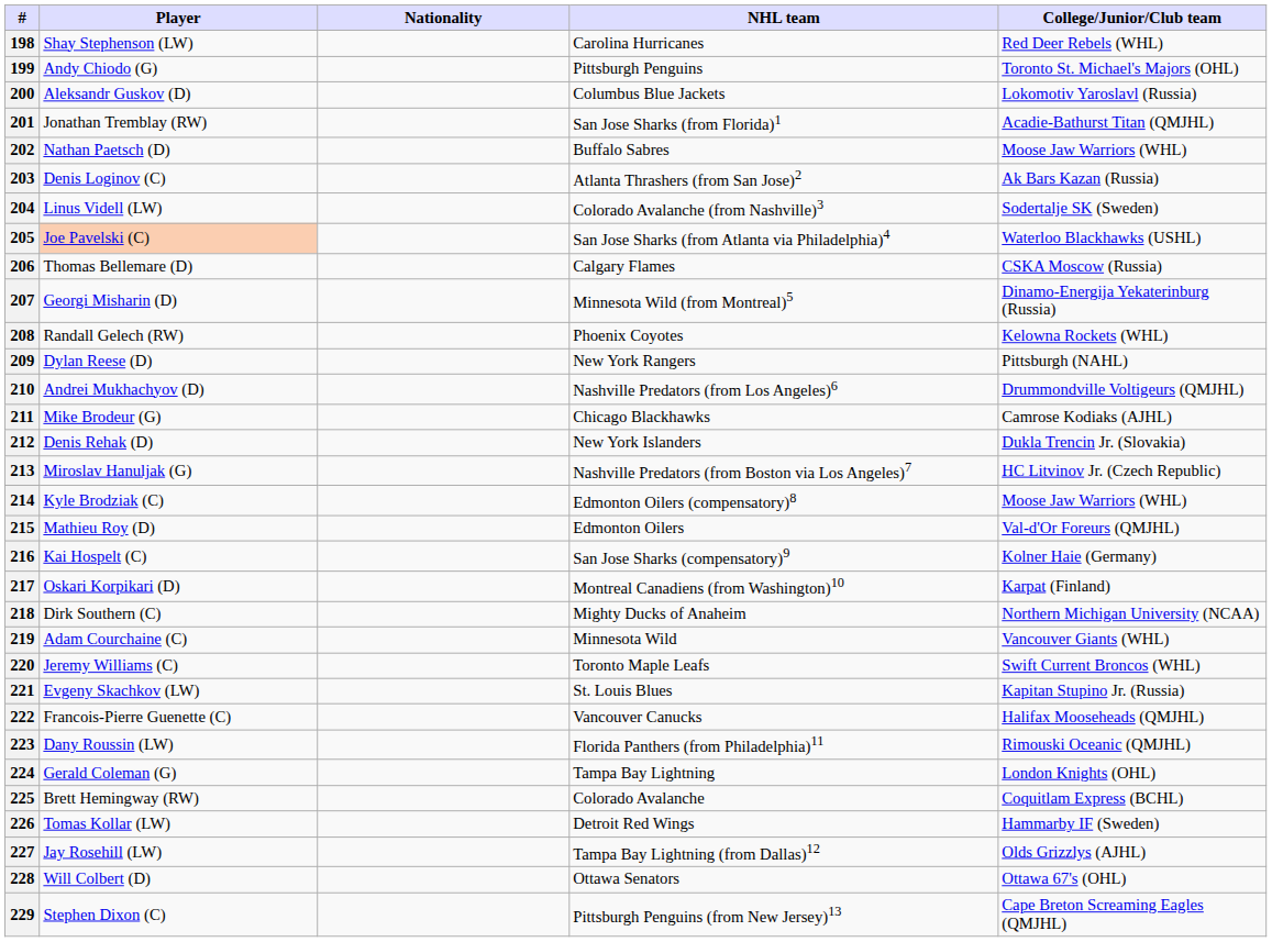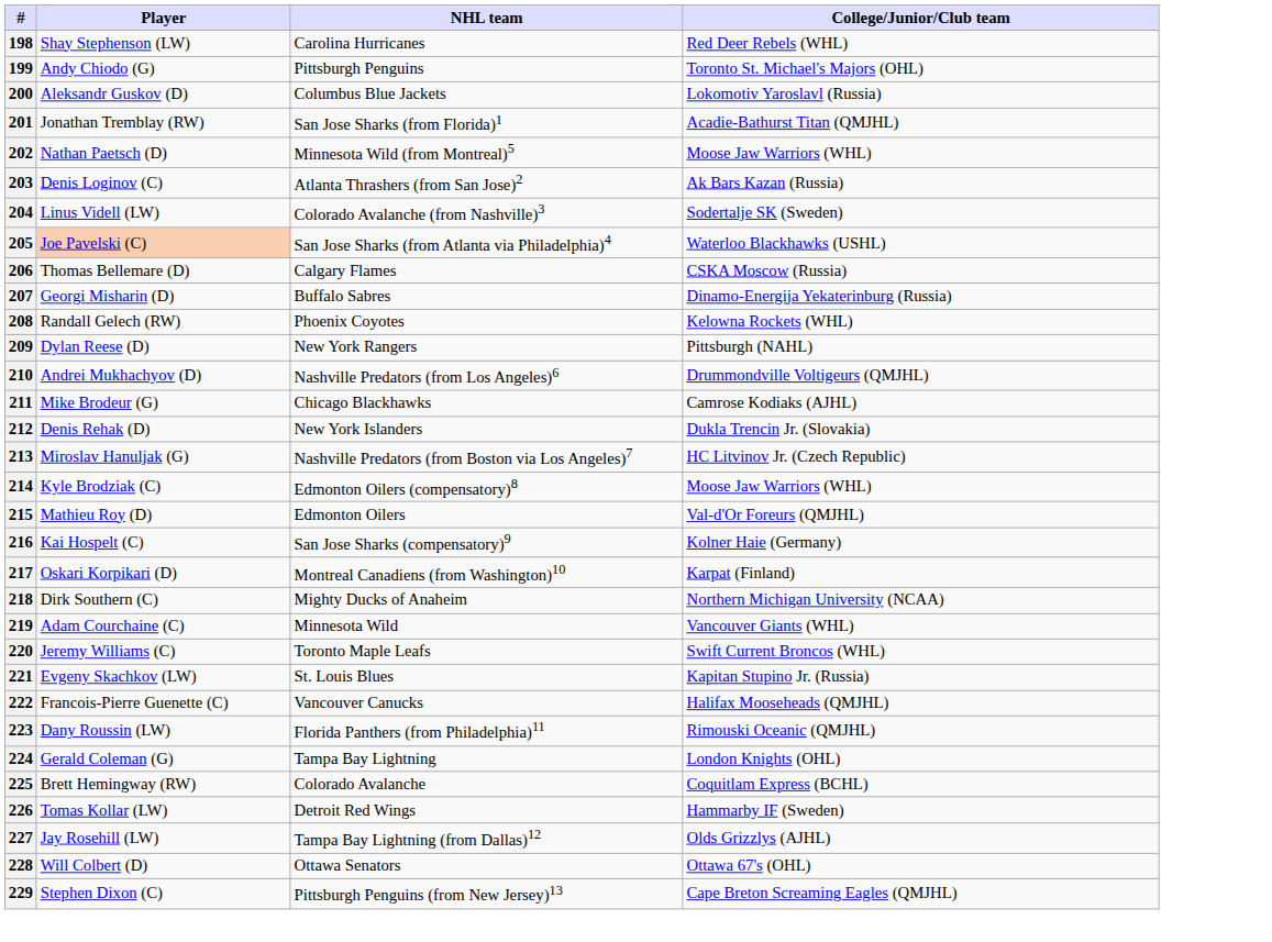- column: Nationality
202 | NHL team: Buffalo Sabres -> Minnesota Wild (from Montreal)5
207 | NHL team: Minnesota Wild (from Montreal)5 -> Buffalo Sabres
